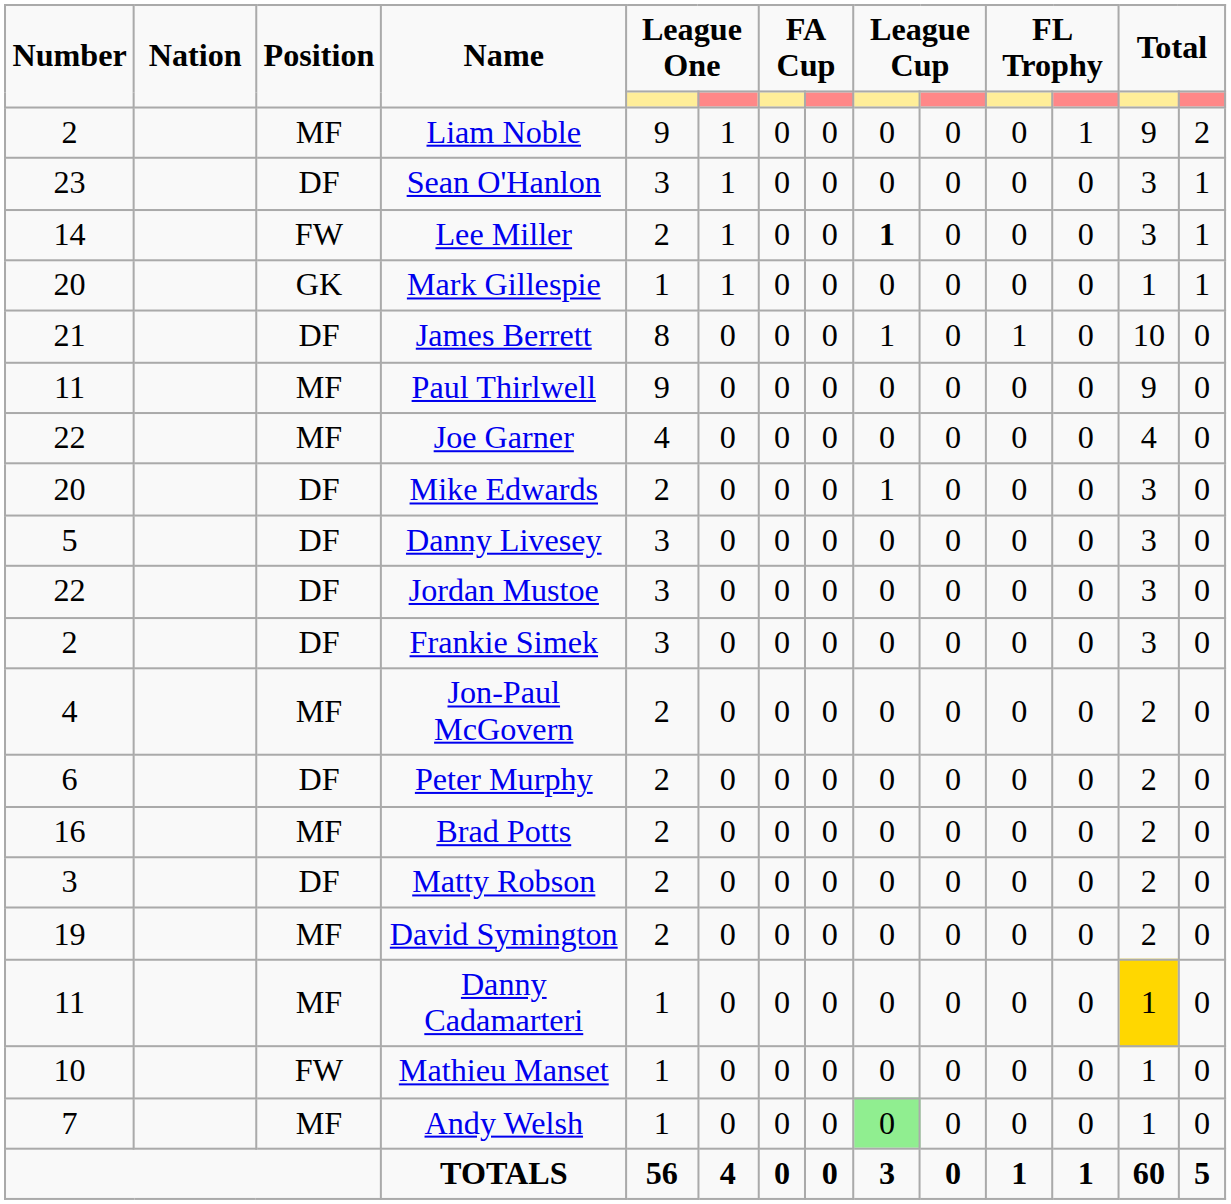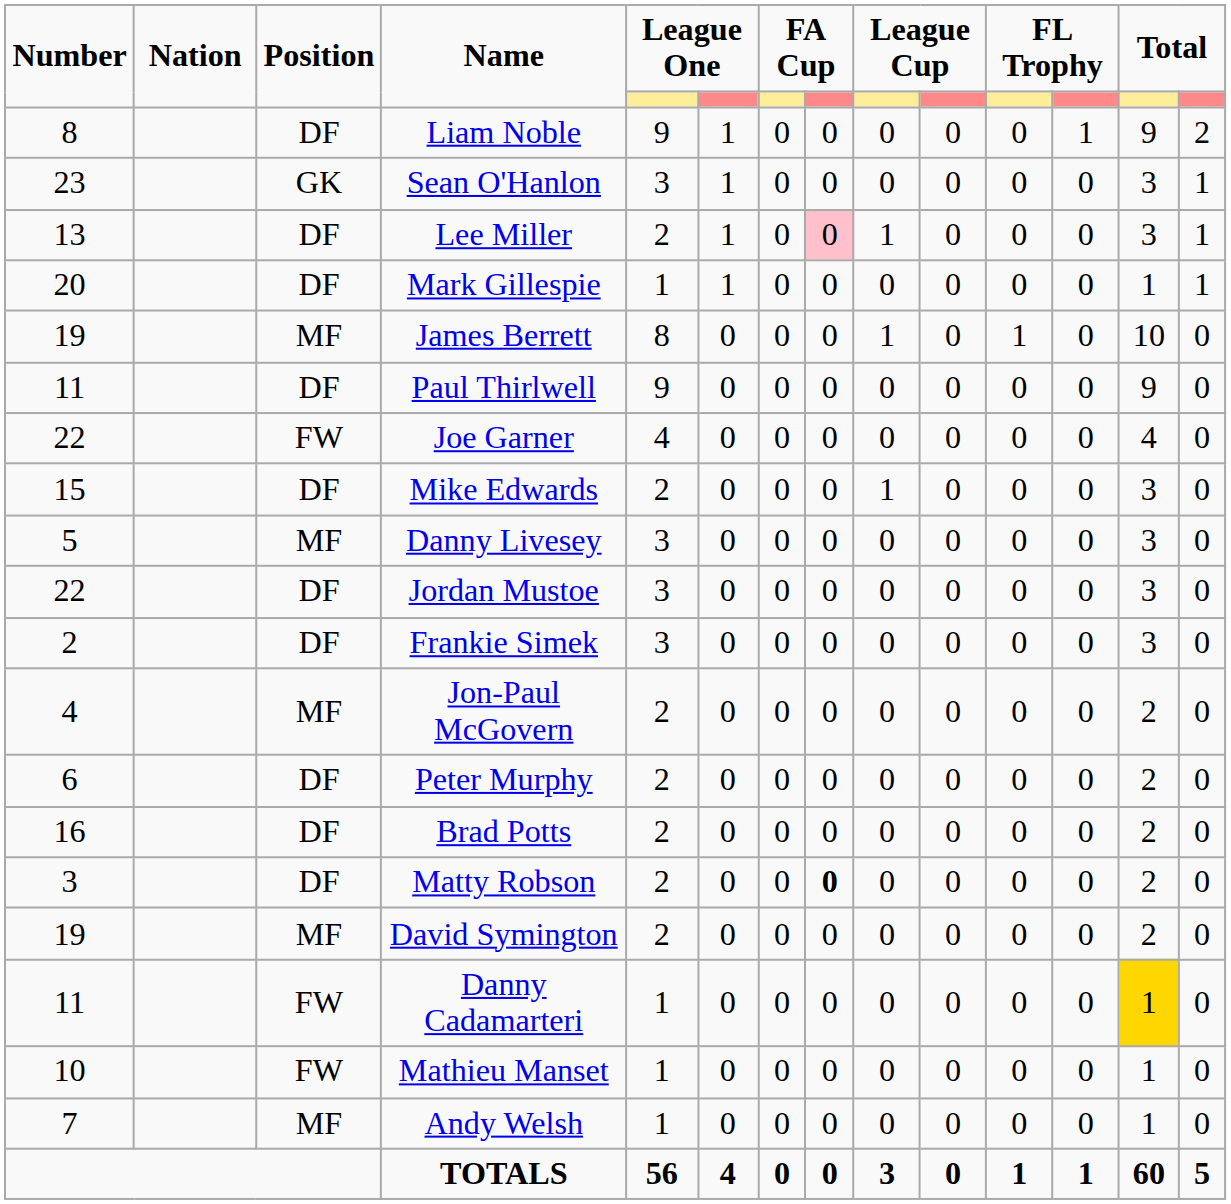Liam Noble | Number: 2 -> 8
Liam Noble | Position: MF -> DF
Sean O'Hanlon | Position: DF -> GK
Lee Miller | Number: 14 -> 13
Lee Miller | Position: FW -> DF
Lee Miller | column 8: no background -> pink background
Lee Miller | column 9: bold -> normal
Mark Gillespie | Position: GK -> DF
James Berrett | Number: 21 -> 19
James Berrett | Position: DF -> MF
Paul Thirlwell | Position: MF -> DF
Joe Garner | Position: MF -> FW
Mike Edwards | Number: 20 -> 15
Danny Livesey | Position: DF -> MF
Brad Potts | Position: MF -> DF
Matty Robson | column 8: normal -> bold
Danny Cadamarteri | Position: MF -> FW
Andy Welsh | column 9: lightgreen background -> no background
